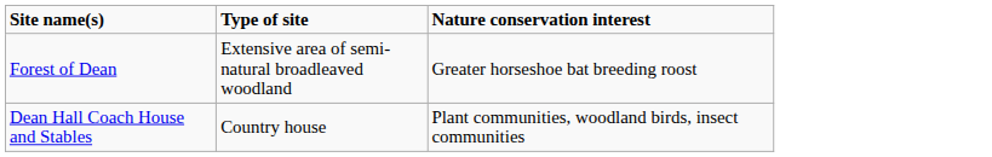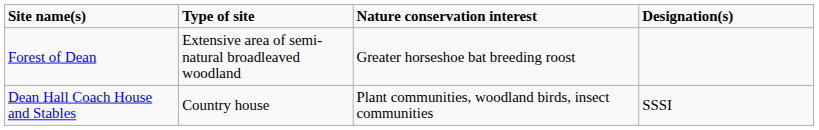+ column: Designation(s) | SSSI
